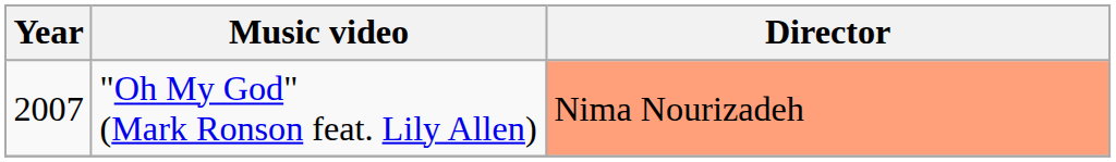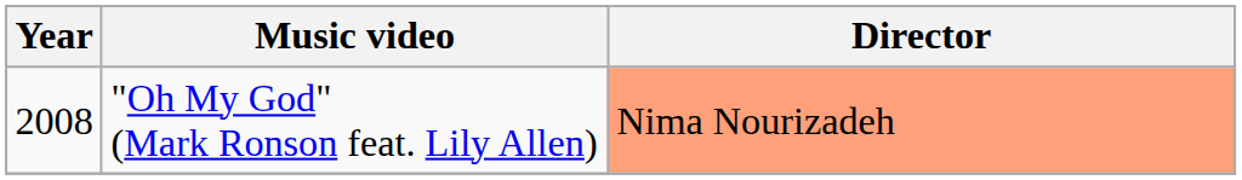"Oh My God" (Mark Ronson feat. Lily Allen) | Year: 2007 -> 2008
